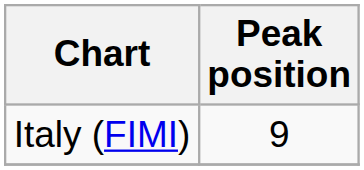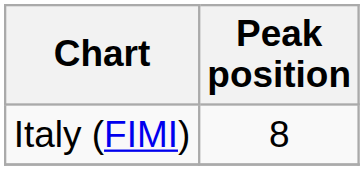Italy (FIMI) | Peak position: 9 -> 8
